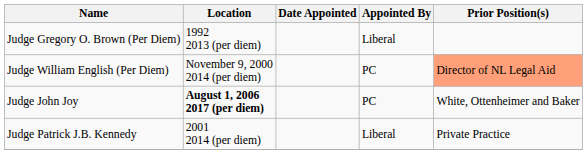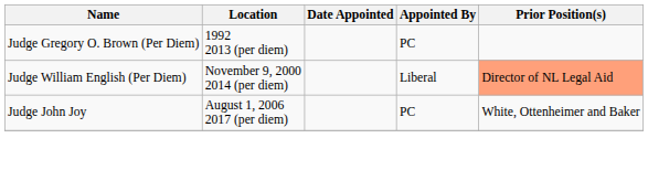Judge Gregory O. Brown (Per Diem) | Appointed By: Liberal -> PC
Judge William English (Per Diem) | Appointed By: PC -> Liberal
Judge John Joy | Location: bold -> normal
- row: Judge Patrick J.B. Kennedy | 2001 2014 (per diem) | Liberal | Private Practice
